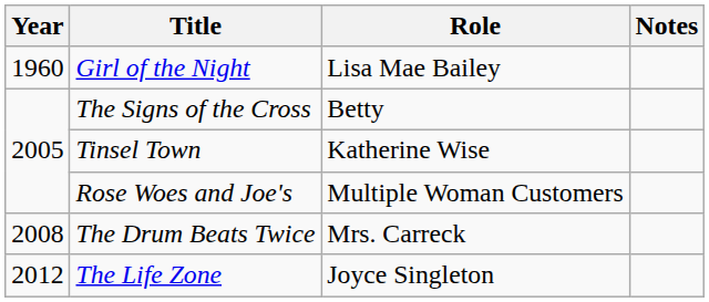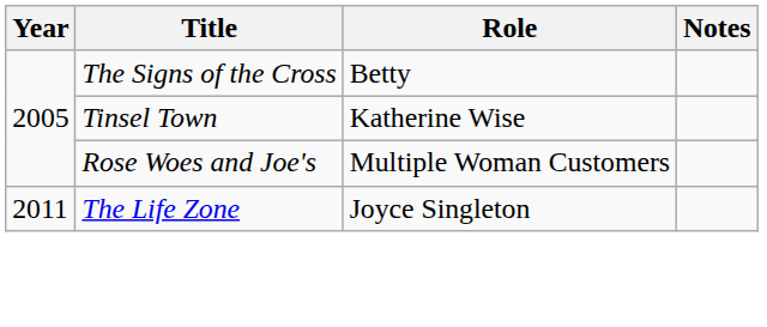- row: 1960 | Girl of the Night | Lisa Mae Bailey
- row: 2008 | The Drum Beats Twice | Mrs. Carreck
The Life Zone | Year: 2012 -> 2011
